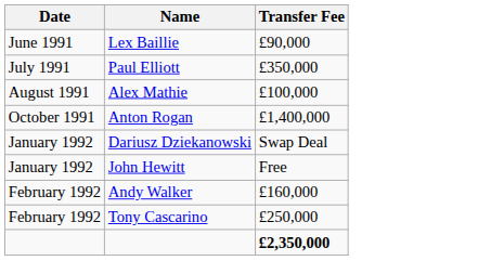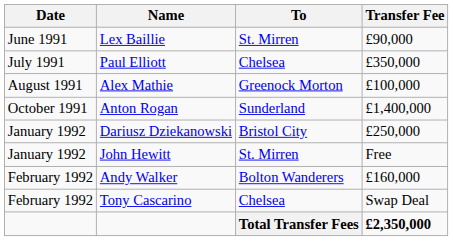+ column: To | St. Mirren | Chelsea | Greenock Morton | Sunderland | Bristol City | St. Mirren | Bolton Wanderers | Chelsea | Total Transfer Fees
Dariusz Dziekanowski | Transfer Fee: Swap Deal -> £250,000
Tony Cascarino | Transfer Fee: £250,000 -> Swap Deal
